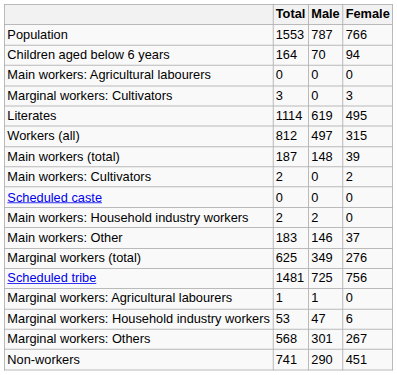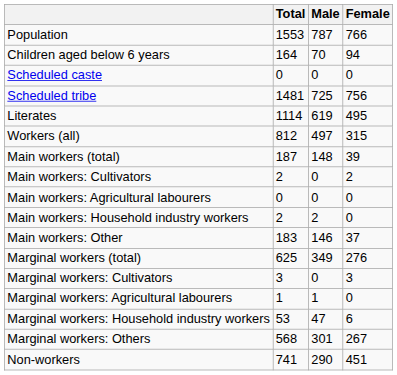rows swapped: Scheduled caste <-> Main workers: Agricultural labourers
rows swapped: Scheduled tribe <-> Marginal workers: Cultivators
